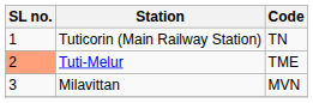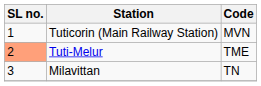Tuticorin (Main Railway Station) | Code: TN -> MVN
Milavittan | Code: MVN -> TN
